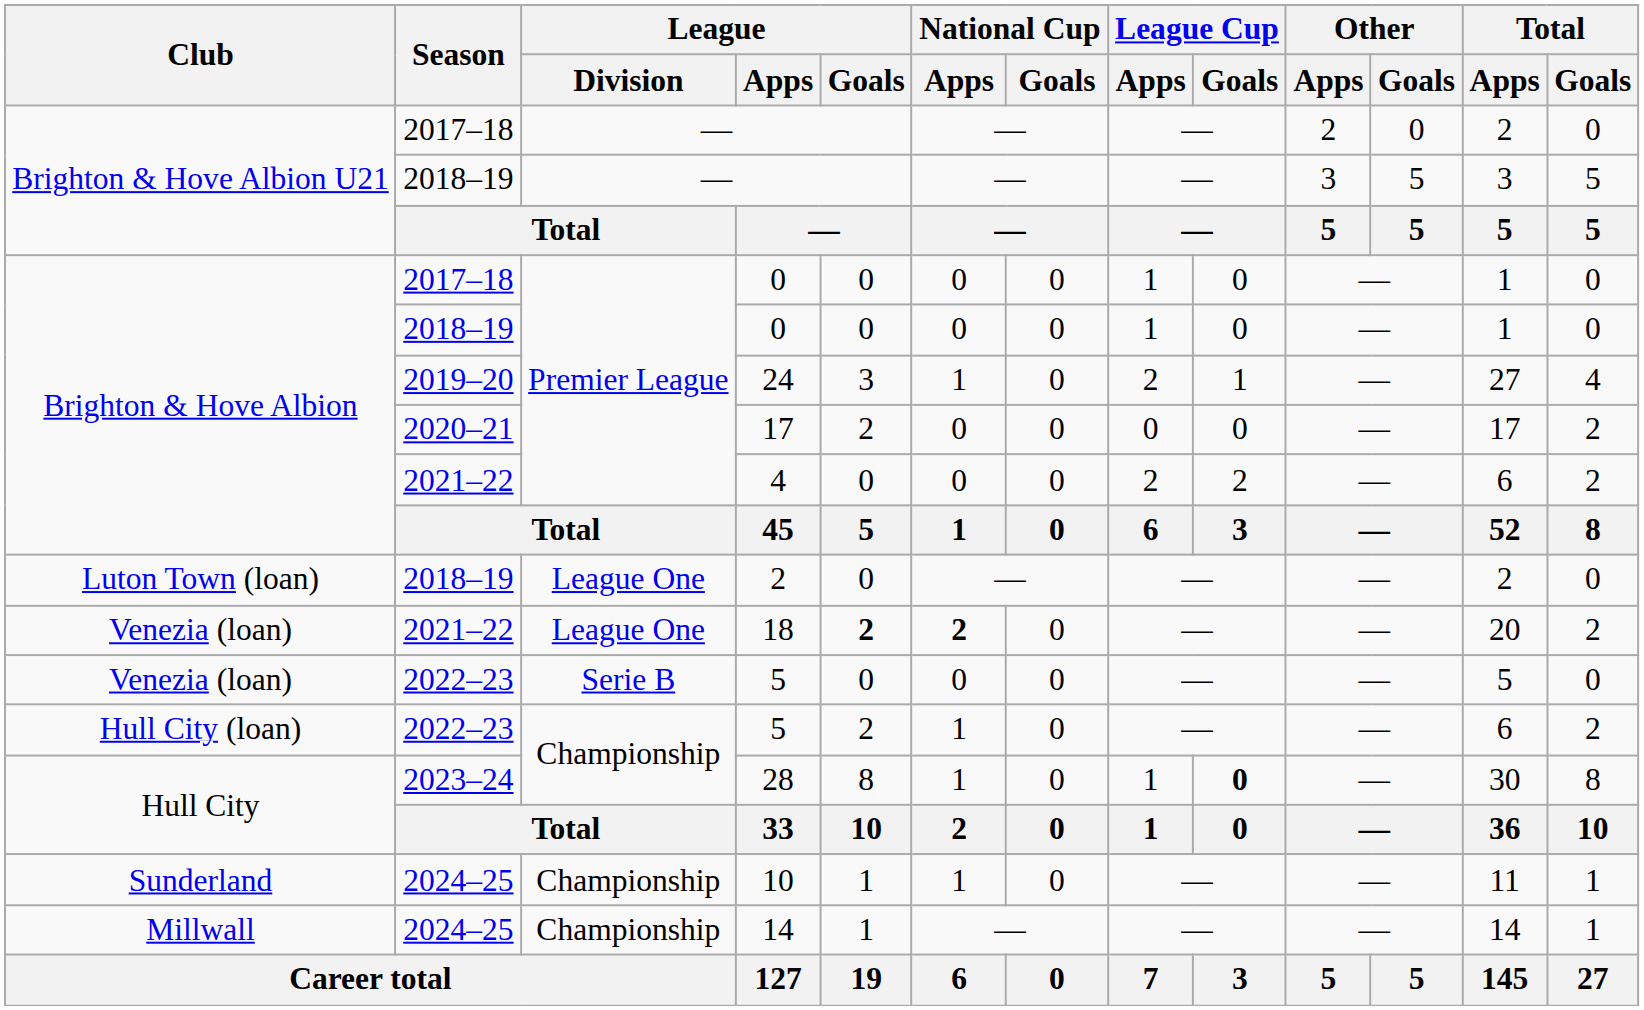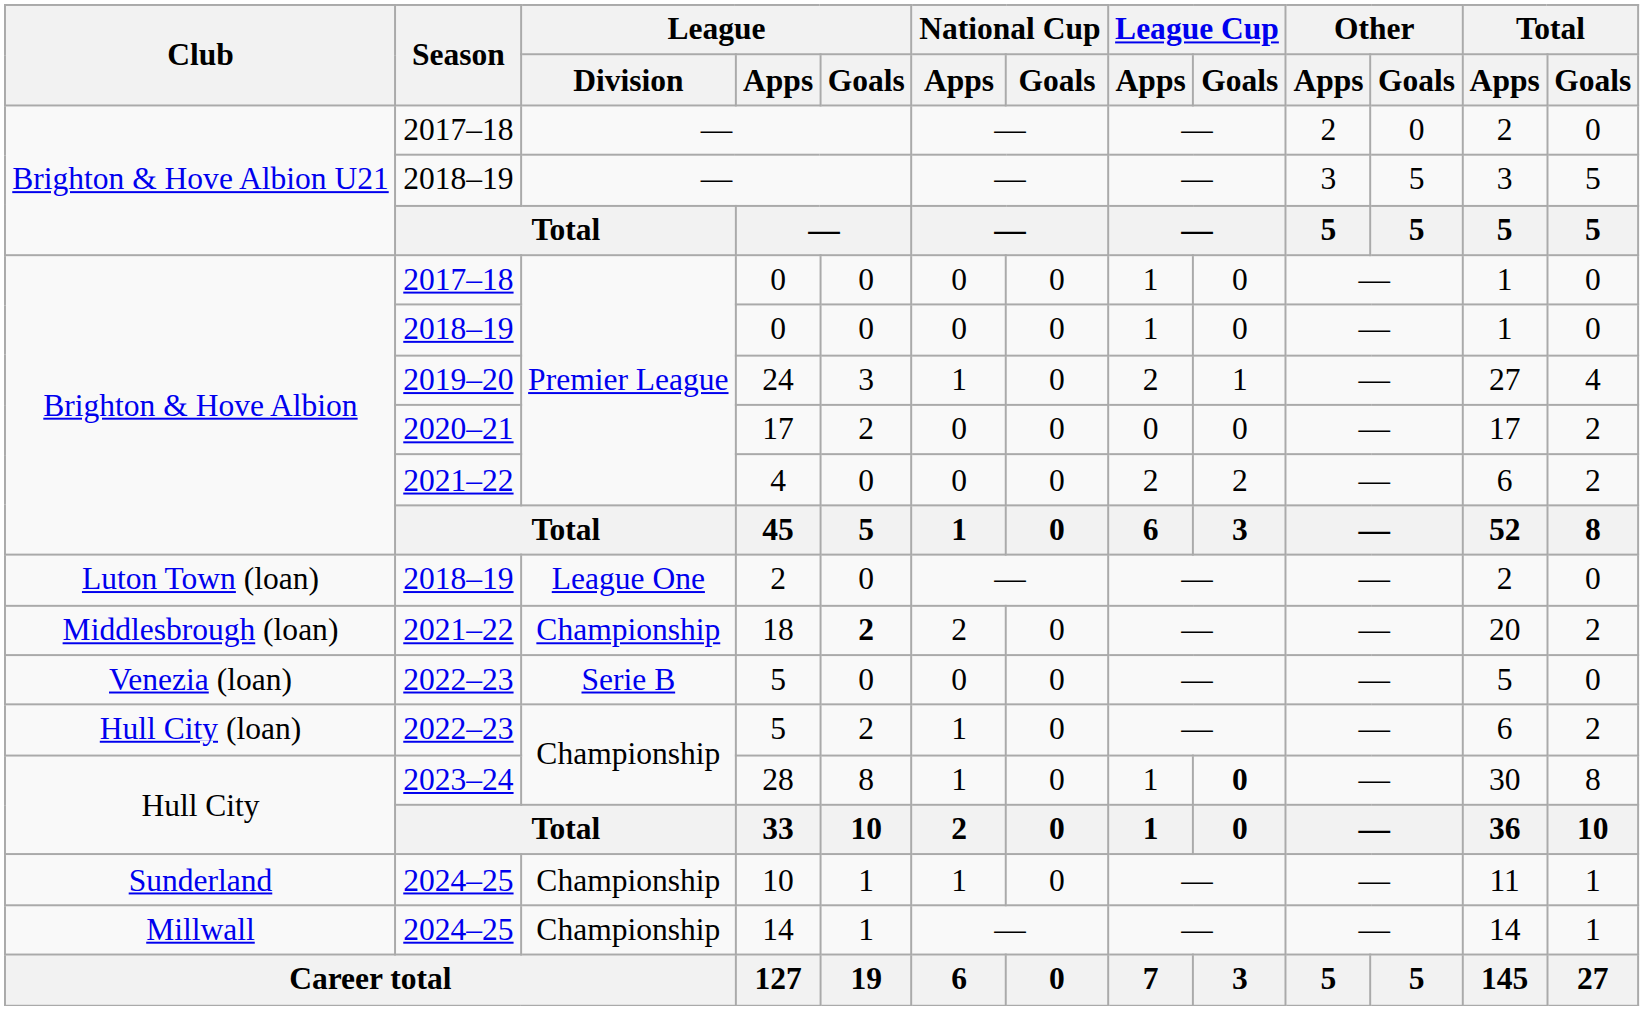18 | Club: Venezia (loan) -> Middlesbrough (loan)
18 | League / Division: League One -> Championship
18 | National Cup / Apps: bold -> normal
